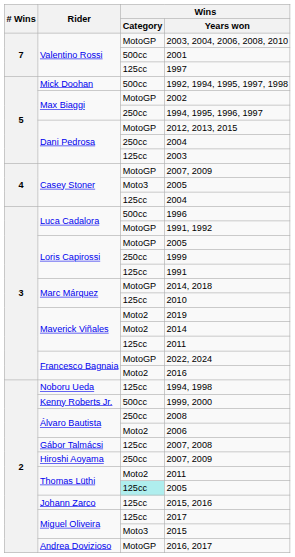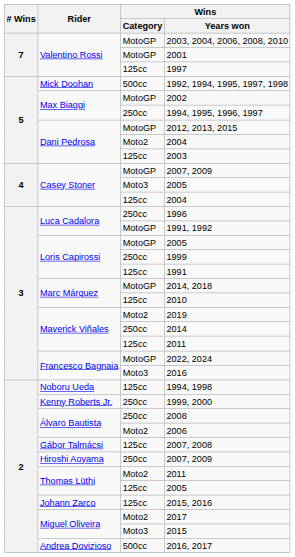2001 | Wins / Category: 500cc -> MotoGP
Dani Pedrosa / 2004 | Wins / Category: 250cc -> Moto2
1996 | Wins / Category: 500cc -> 250cc
2014 | Wins / Category: Moto2 -> 250cc
2016 | Wins / Category: Moto2 -> Moto3
1999, 2000 | Wins / Category: 500cc -> 250cc
Thomas Lüthi / 2005 | Wins / Category: paleturquoise background -> no background
2017 | Wins / Category: 125cc -> Moto2
2016, 2017 | Wins / Category: MotoGP -> 500cc
